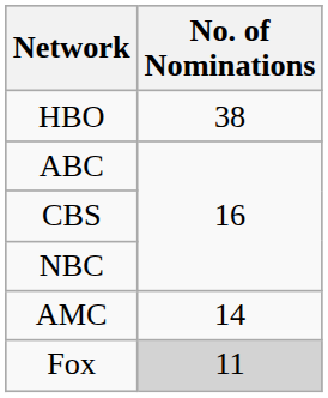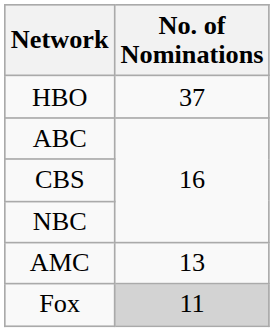HBO | No. of Nominations: 38 -> 37
AMC | No. of Nominations: 14 -> 13
